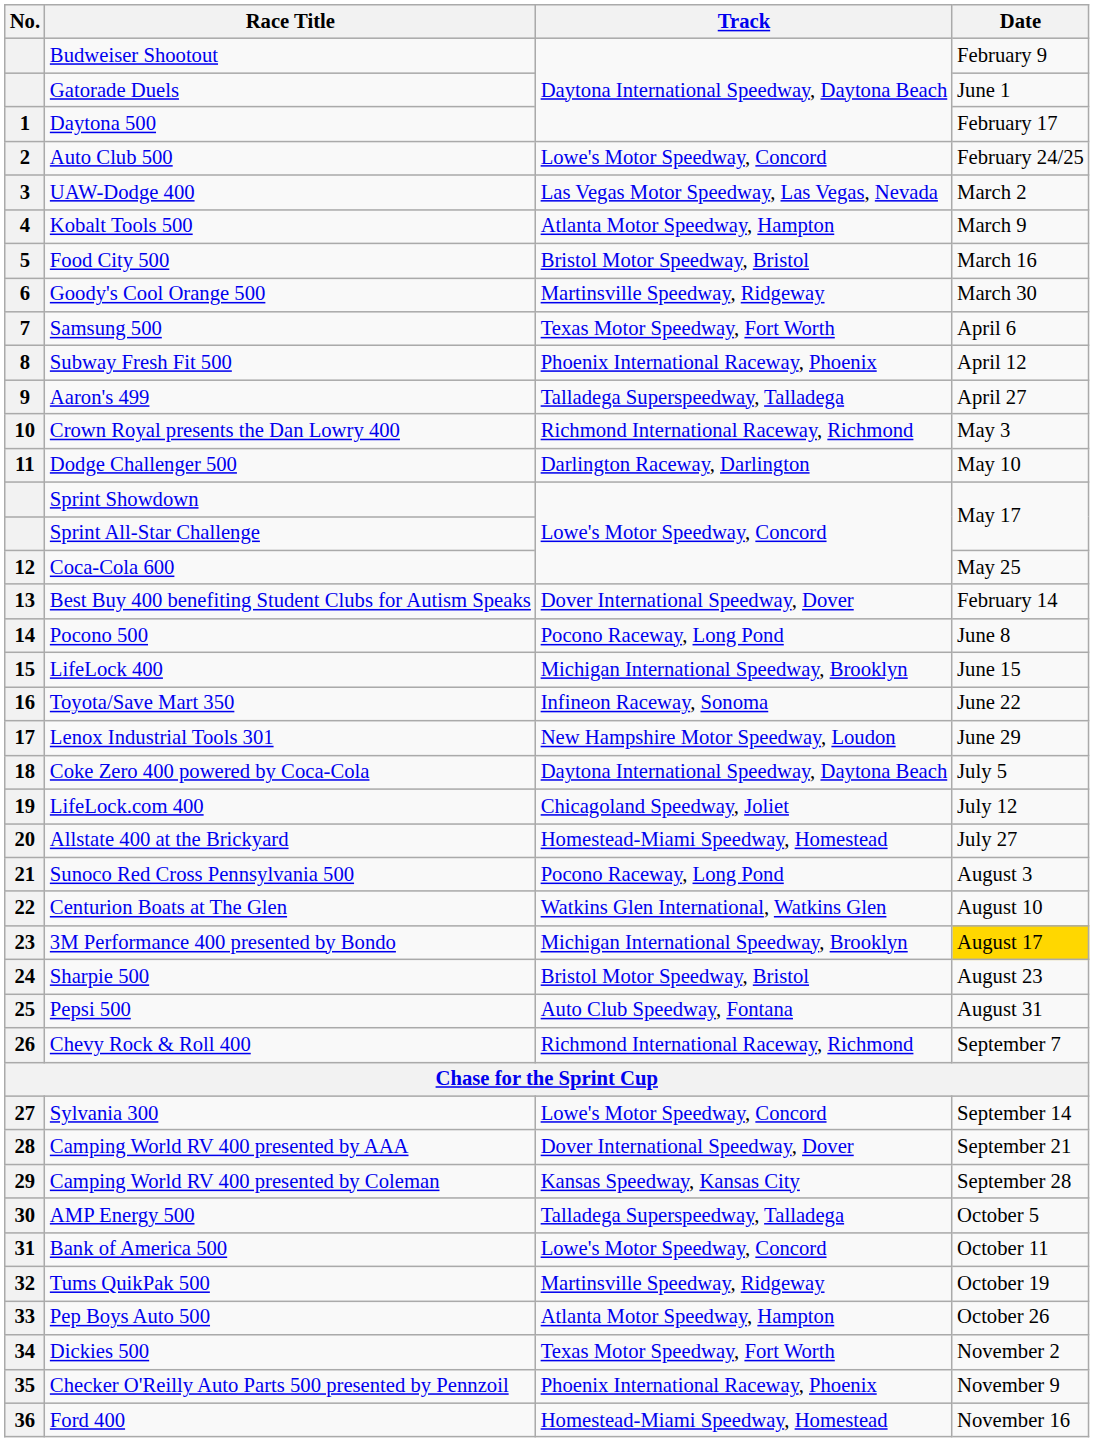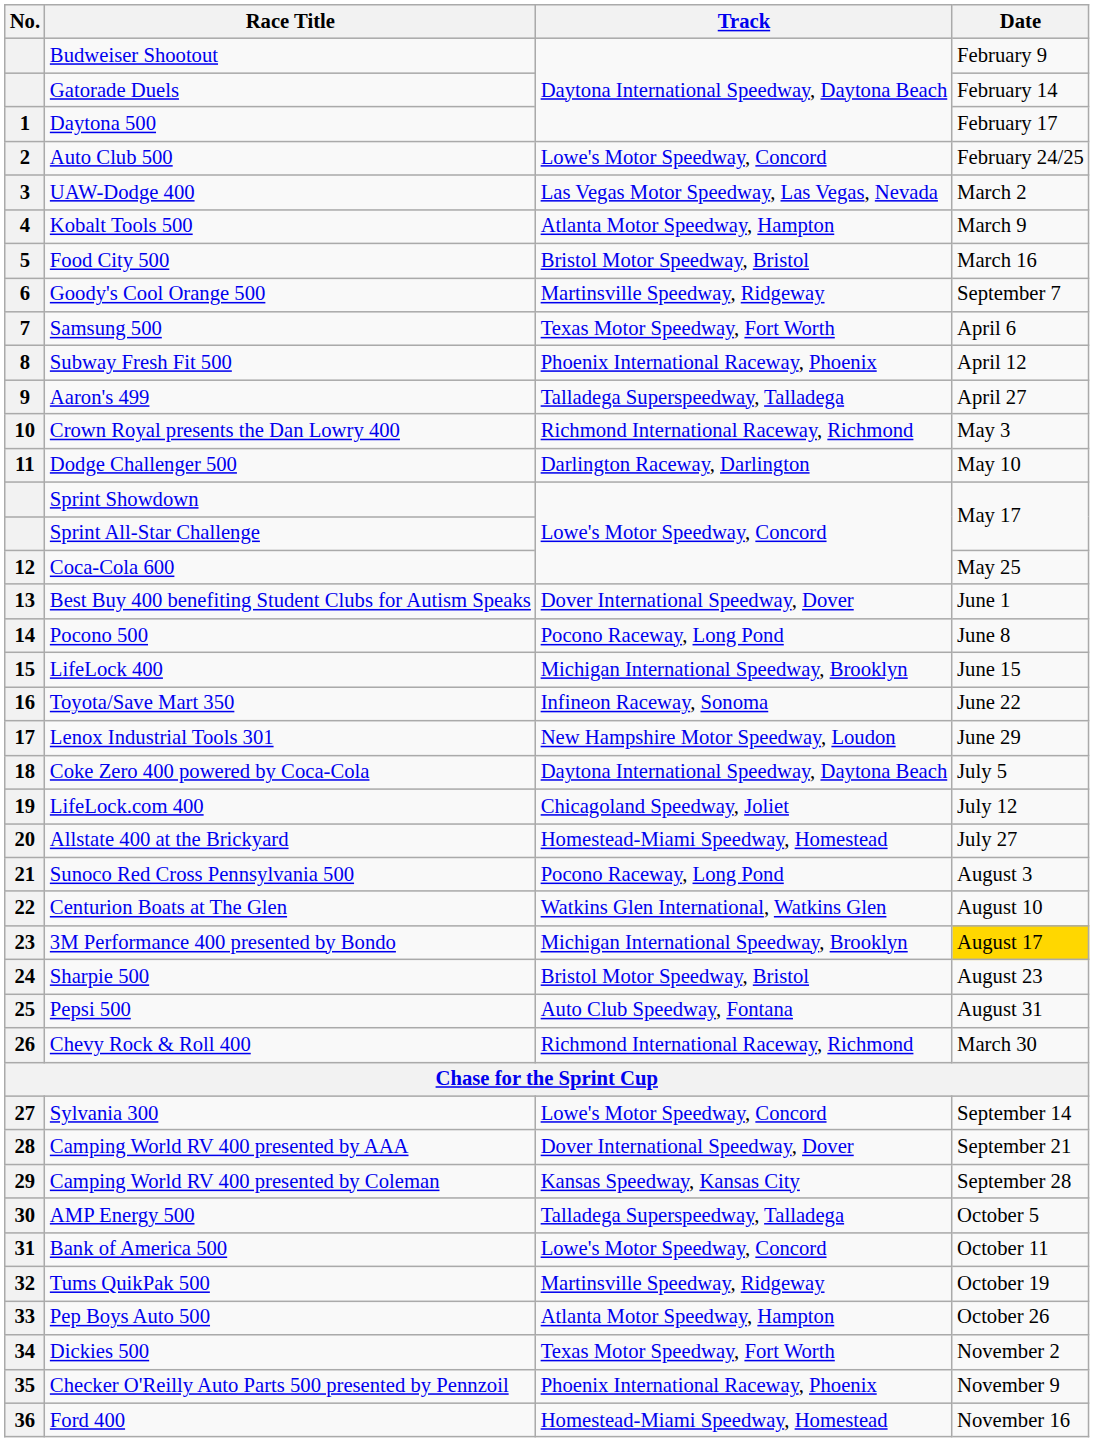Gatorade Duels | Date: June 1 -> February 14
Goody's Cool Orange 500 | Date: March 30 -> September 7
Best Buy 400 benefiting Student Clubs for Autism Speaks | Date: February 14 -> June 1
Chevy Rock & Roll 400 | Date: September 7 -> March 30
